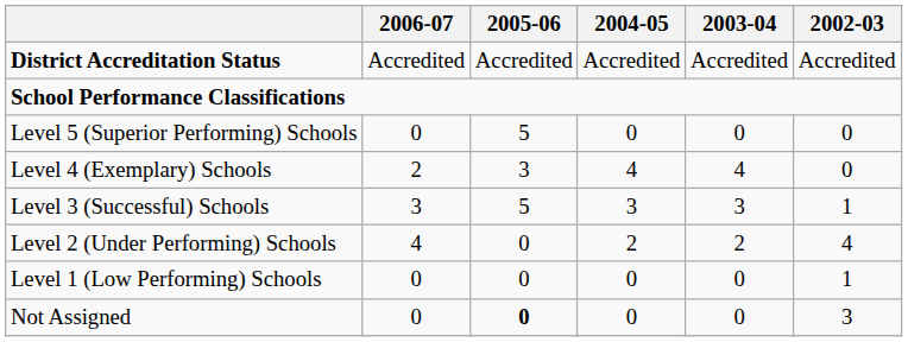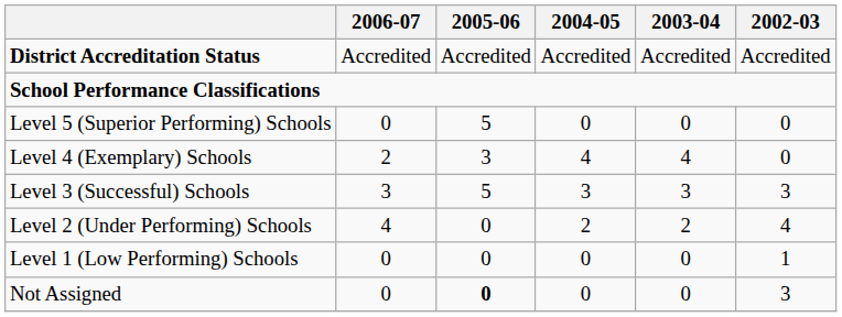Level 3 (Successful) Schools | 2002-03: 1 -> 3
